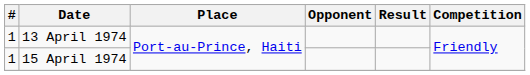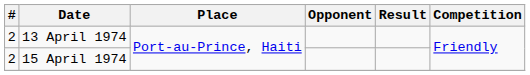13 April 1974 | #: 1 -> 2
15 April 1974 | #: 1 -> 2
